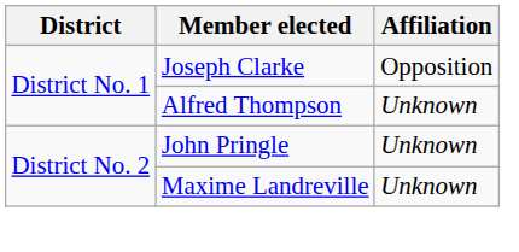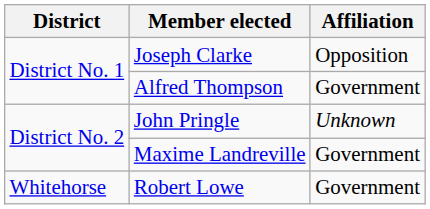Alfred Thompson | Affiliation: Unknown -> Government
Maxime Landreville | Affiliation: Unknown -> Government
+ row: Whitehorse | Robert Lowe | Government
